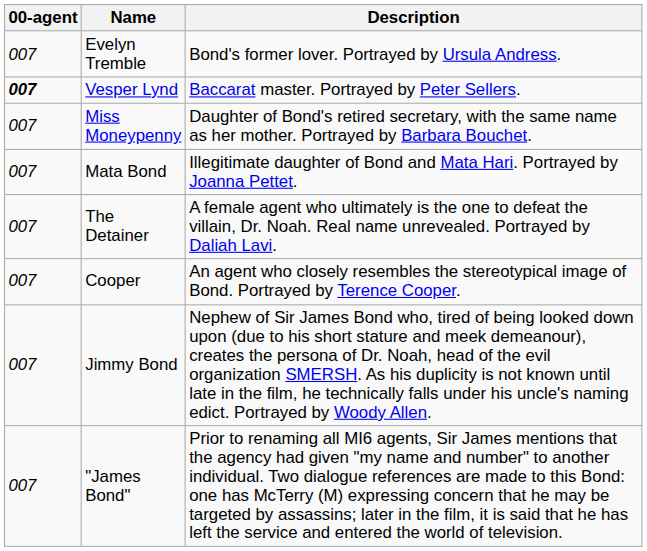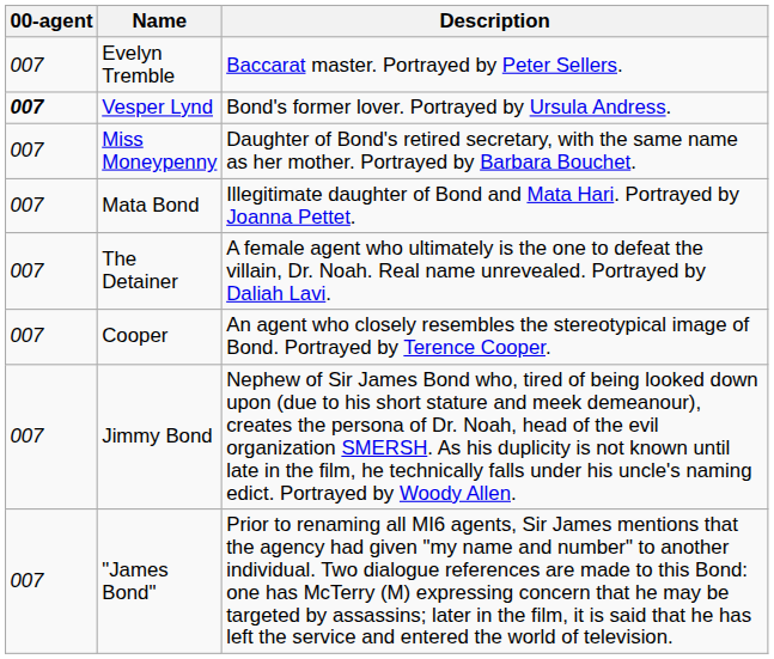Evelyn Tremble | Description: Bond's former lover. Portrayed by Ursula Andress. -> Baccarat master. Portrayed by Peter Sellers.
Vesper Lynd | Description: Baccarat master. Portrayed by Peter Sellers. -> Bond's former lover. Portrayed by Ursula Andress.
